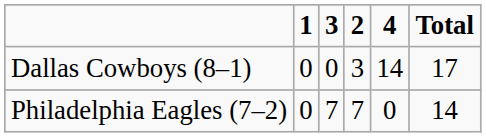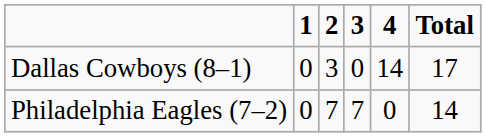columns swapped: 2 <-> 3
